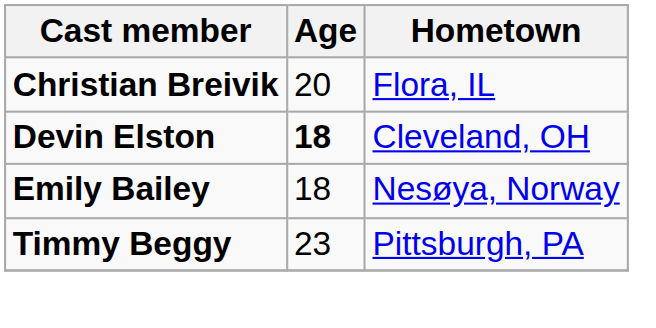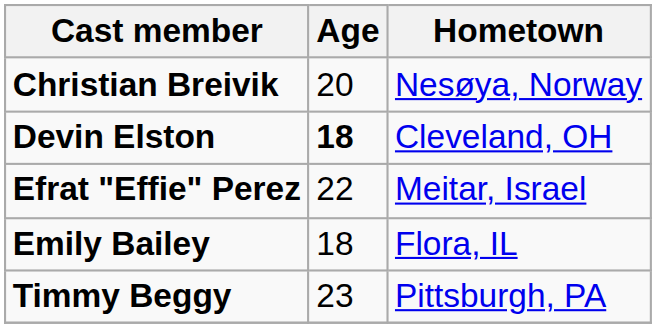Christian Breivik | Hometown: Flora, IL -> Nesøya, Norway
+ row: Efrat "Effie" Perez | 22 | Meitar, Israel
Emily Bailey | Hometown: Nesøya, Norway -> Flora, IL
